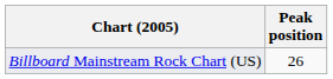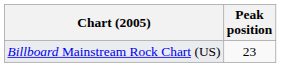Billboard Mainstream Rock Chart (US) | Peak position: 26 -> 23
